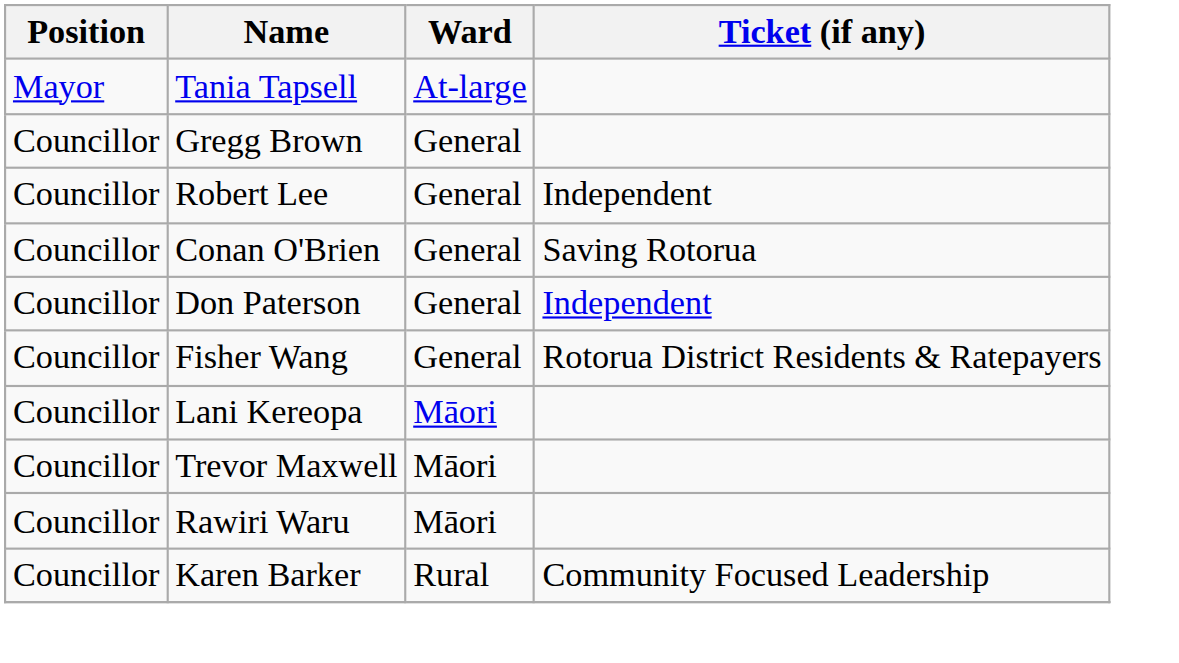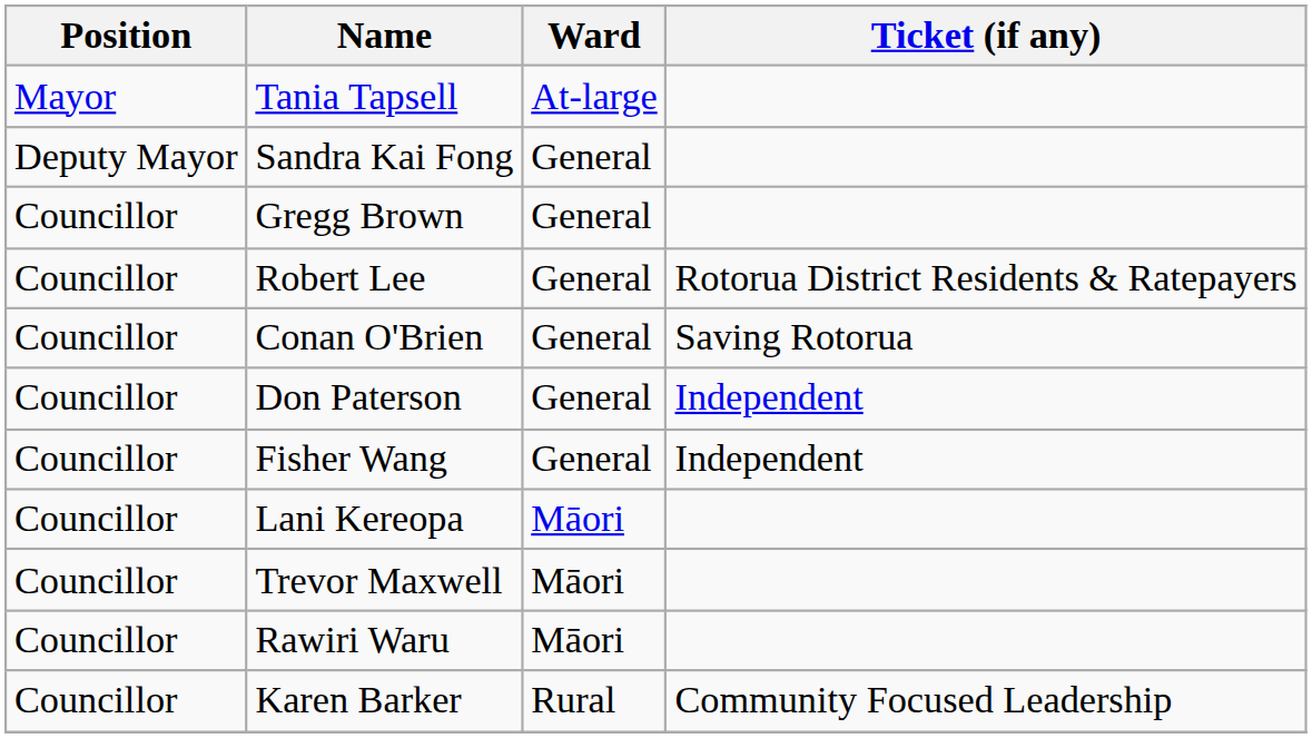+ row: Deputy Mayor | Sandra Kai Fong | General
Robert Lee | Ticket (if any): Independent -> Rotorua District Residents & Ratepayers
Fisher Wang | Ticket (if any): Rotorua District Residents & Ratepayers -> Independent
